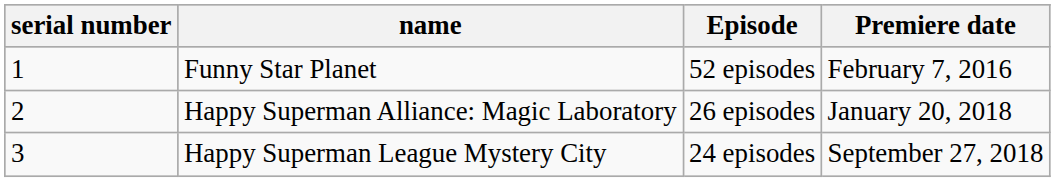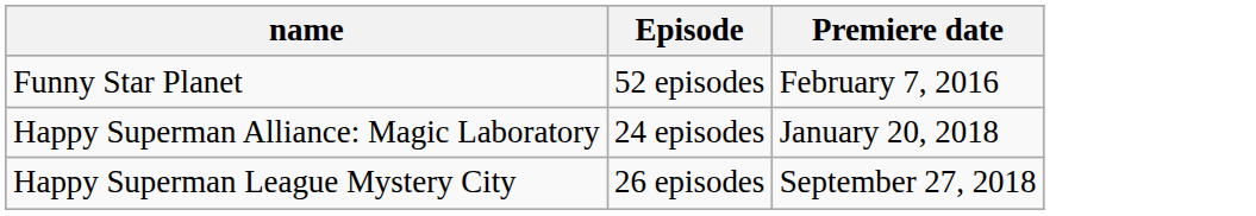- column: serial number | 1 | 2 | 3
Happy Superman Alliance: Magic Laboratory | Episode: 26 episodes -> 24 episodes
Happy Superman League Mystery City | Episode: 24 episodes -> 26 episodes
